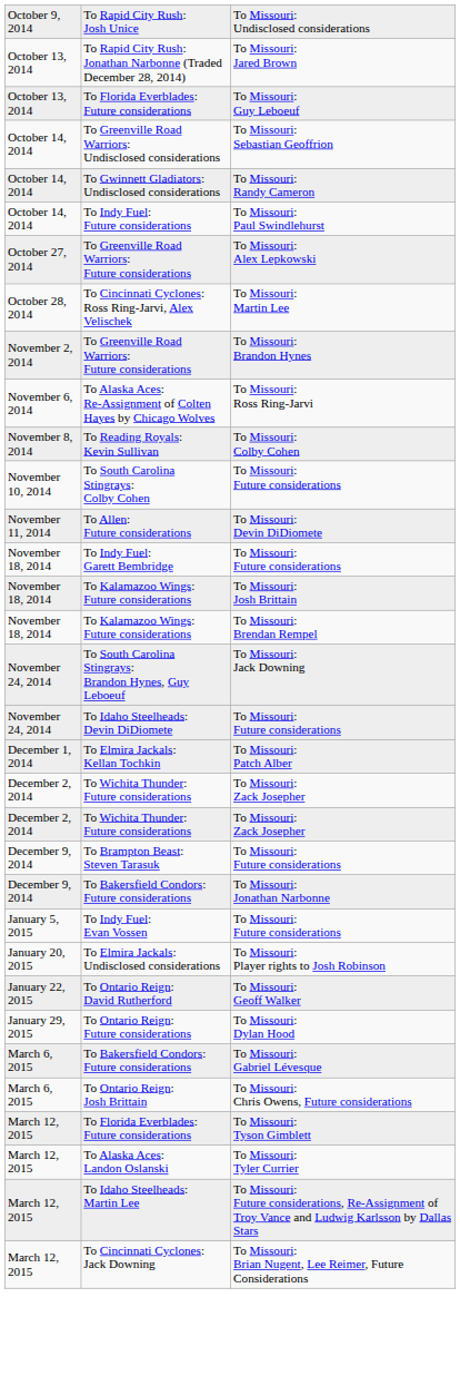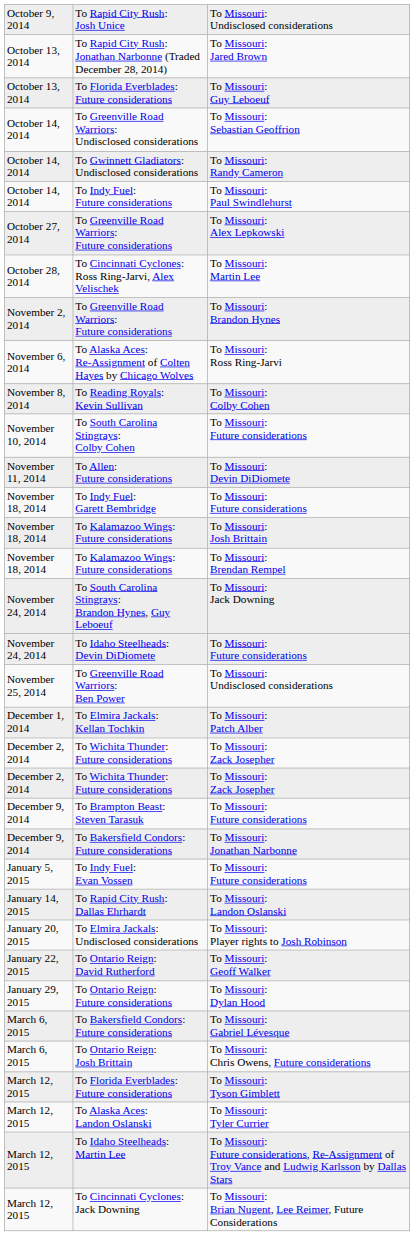+ row: November 25, 2014 | To Greenville Road Warriors: Ben Power | To Missouri: Undisclosed considerations
+ row: January 14, 2015 | To Rapid City Rush: Dallas Ehrhardt | To Missouri: Landon Oslanski
